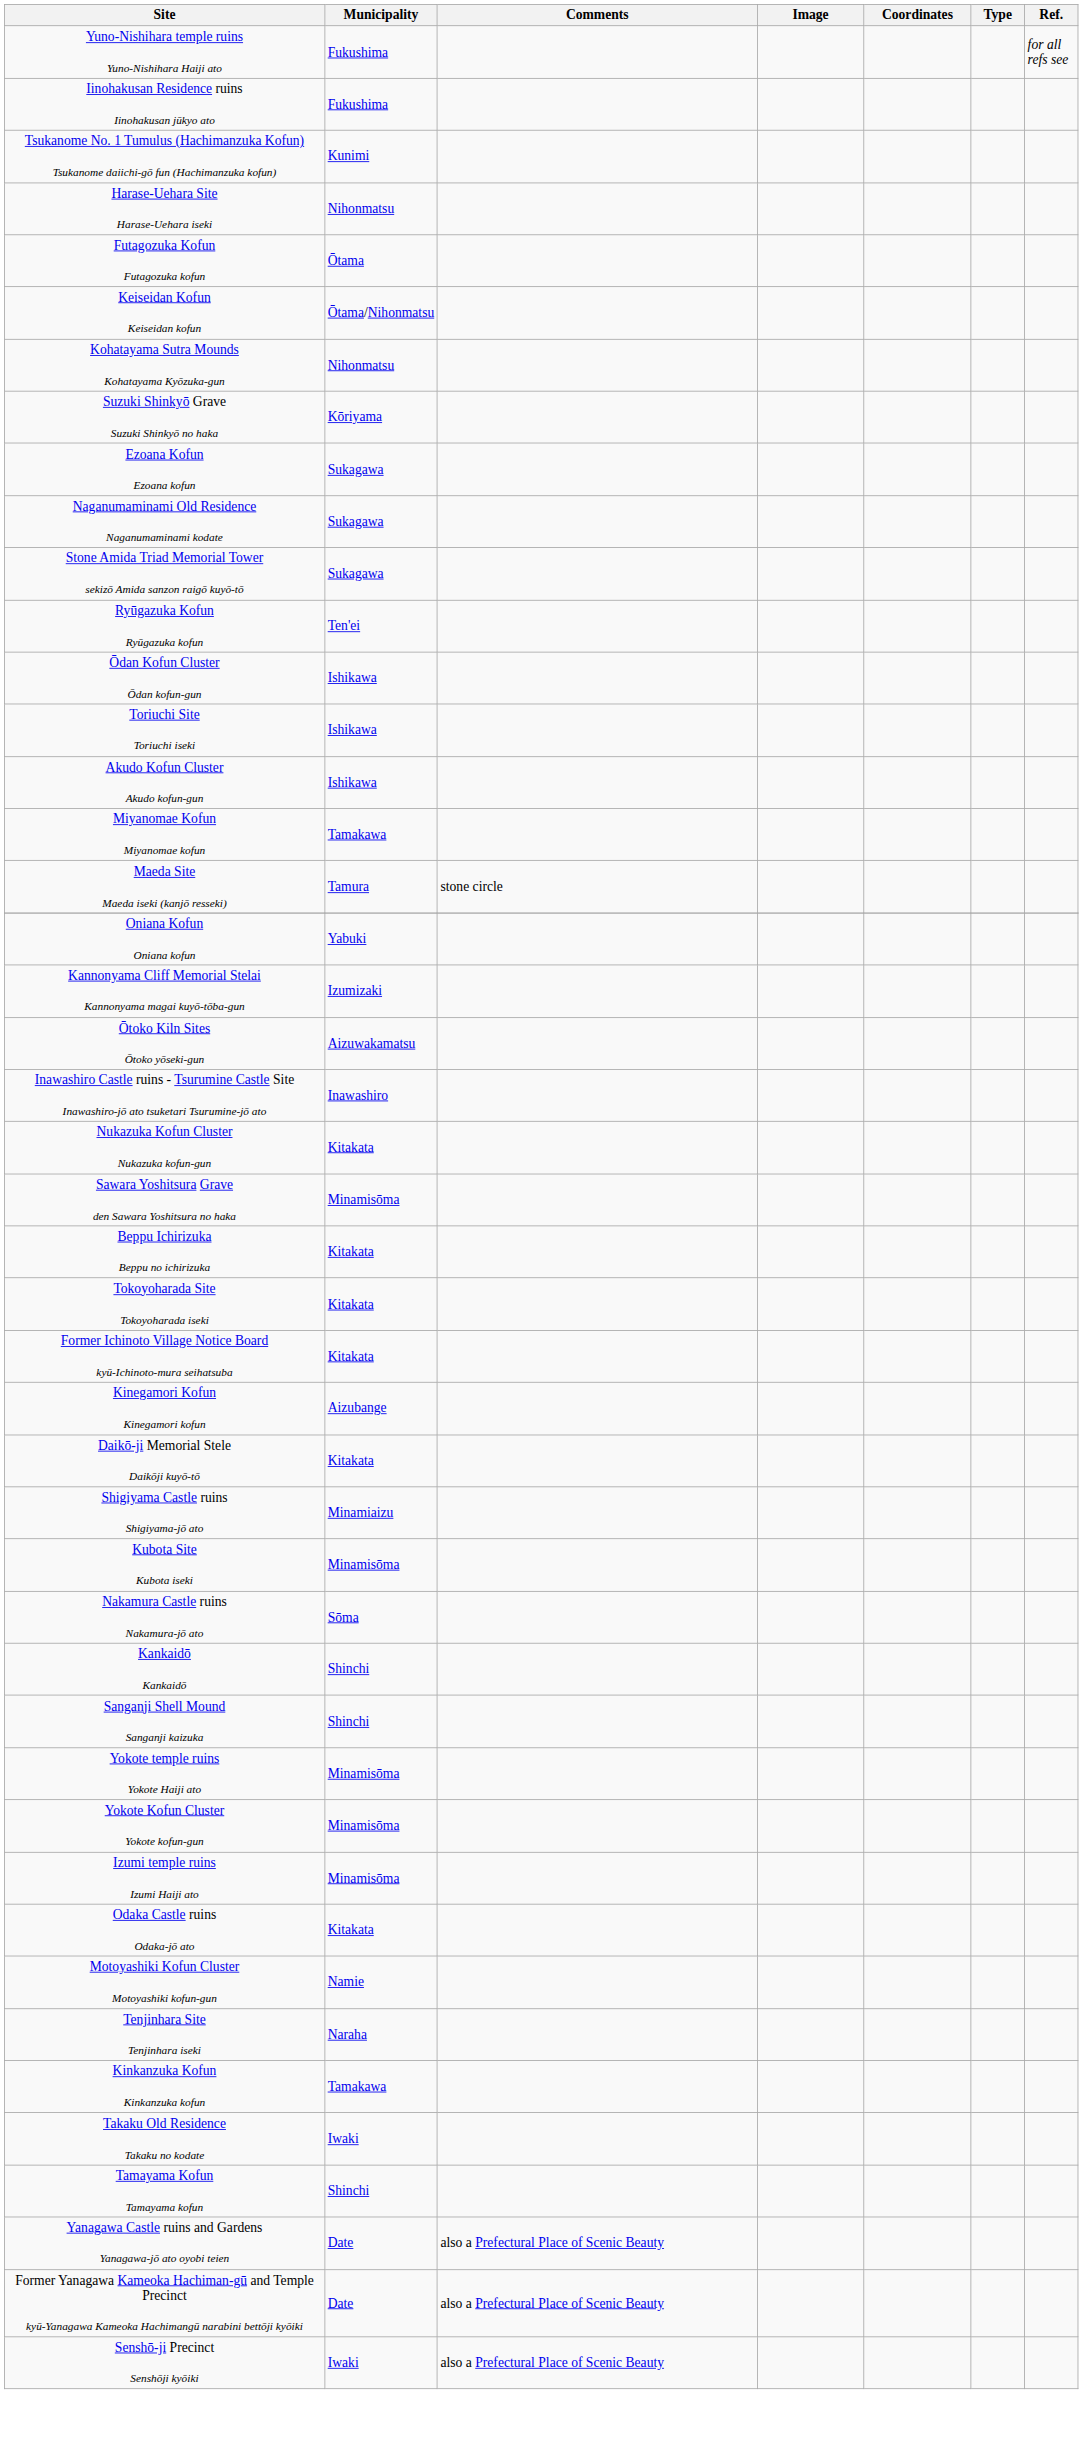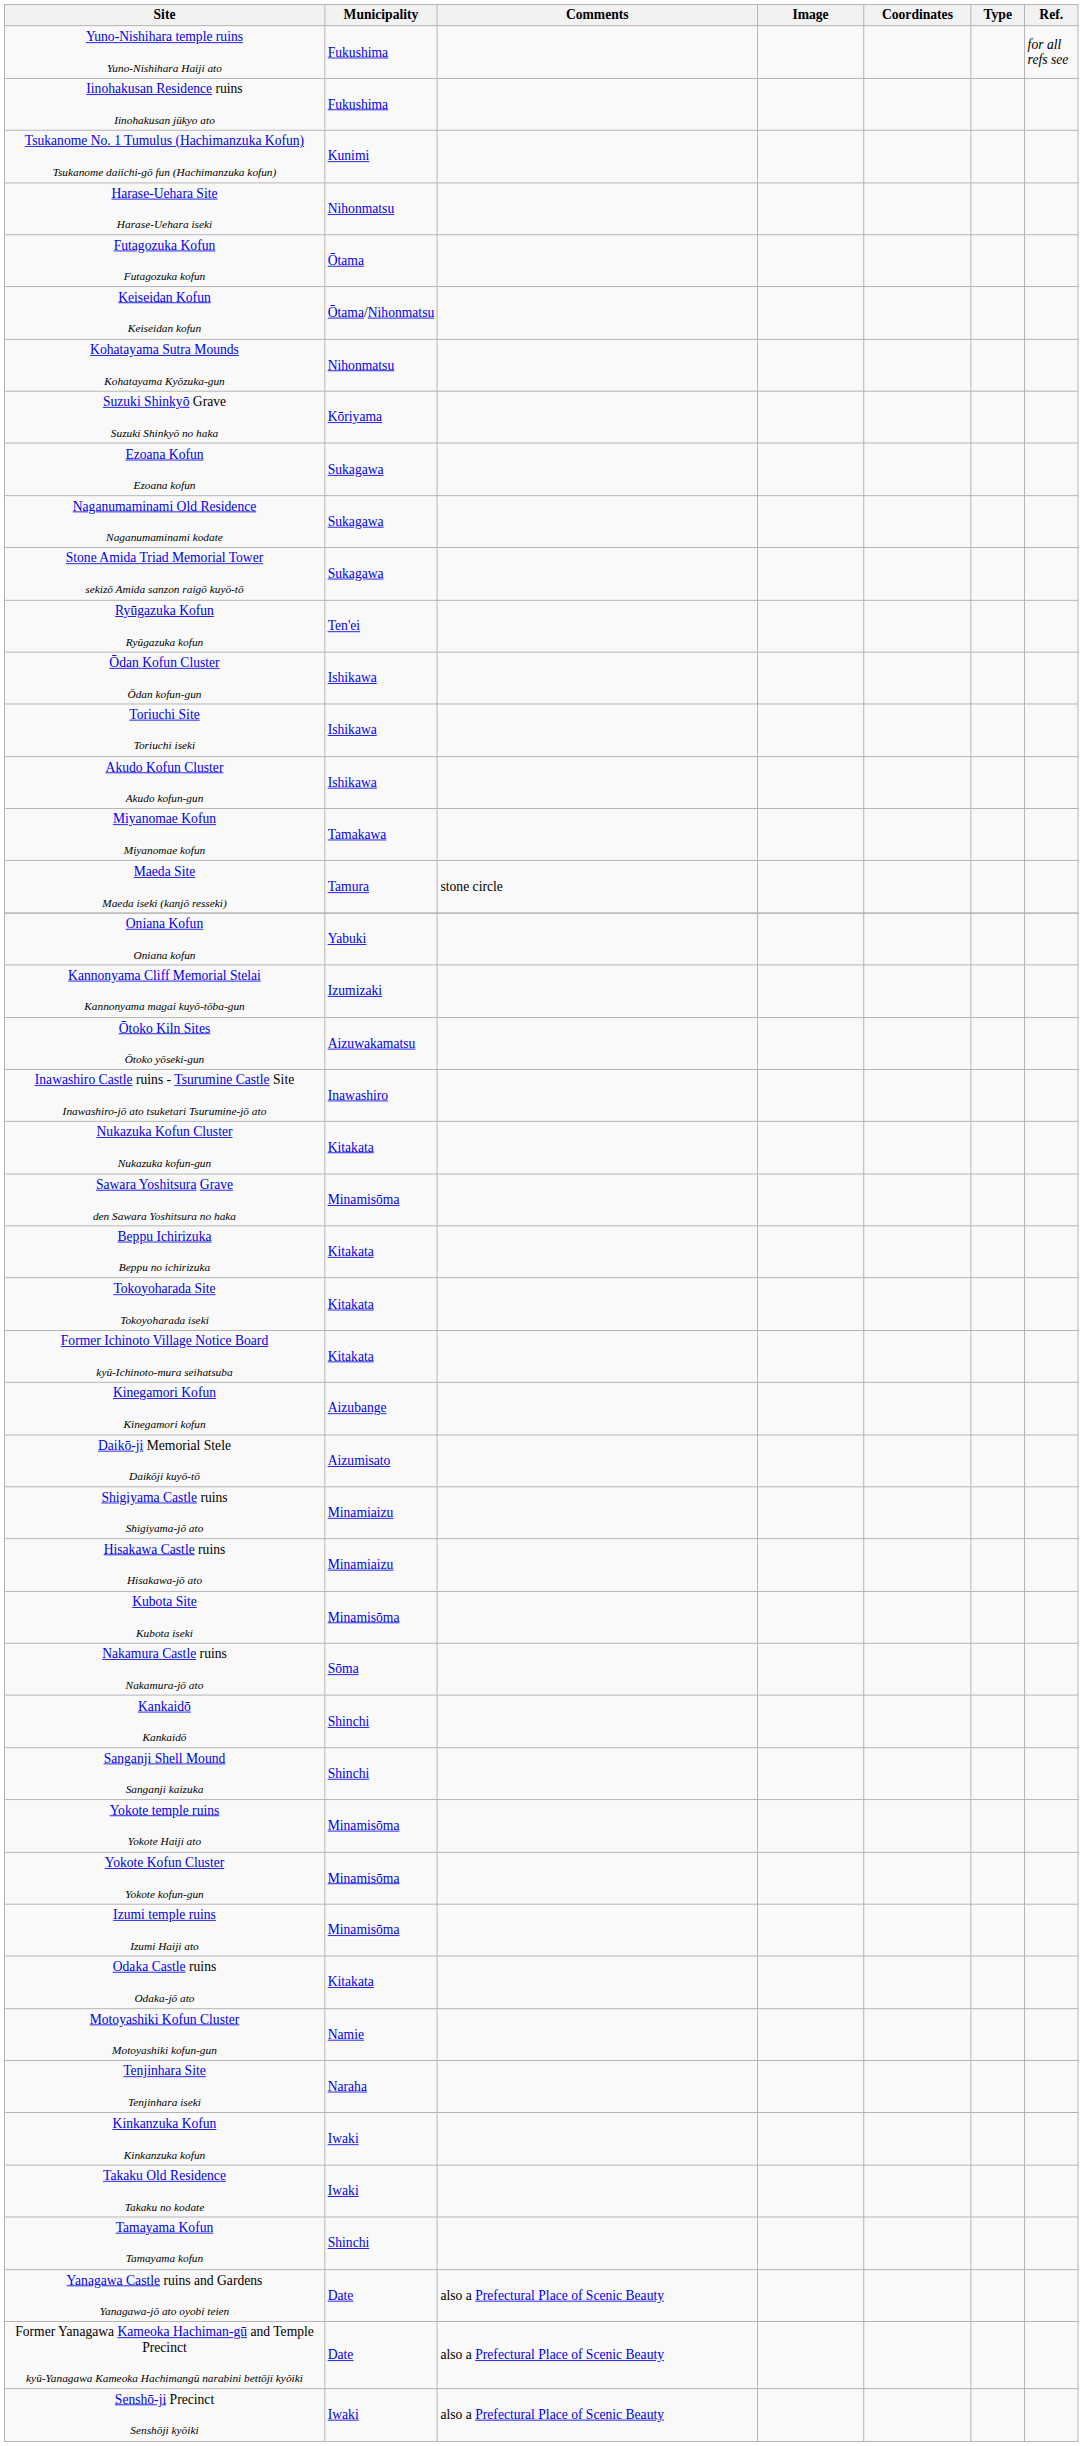Daikō-ji Memorial Stele Daikōji kuyō-tō | Municipality: Kitakata -> Aizumisato
+ row: Hisakawa Castle ruins Hisakawa-jō ato | Minamiaizu
Kinkanzuka Kofun Kinkanzuka kofun | Municipality: Tamakawa -> Iwaki
